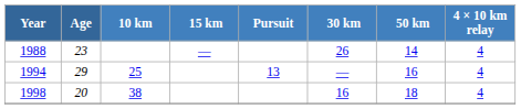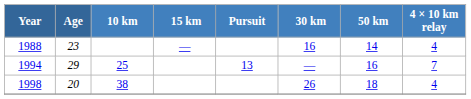1988 | 30 km: 26 -> 16
1994 | 4 × 10 km relay: 4 -> 7
1998 | 30 km: 16 -> 26
